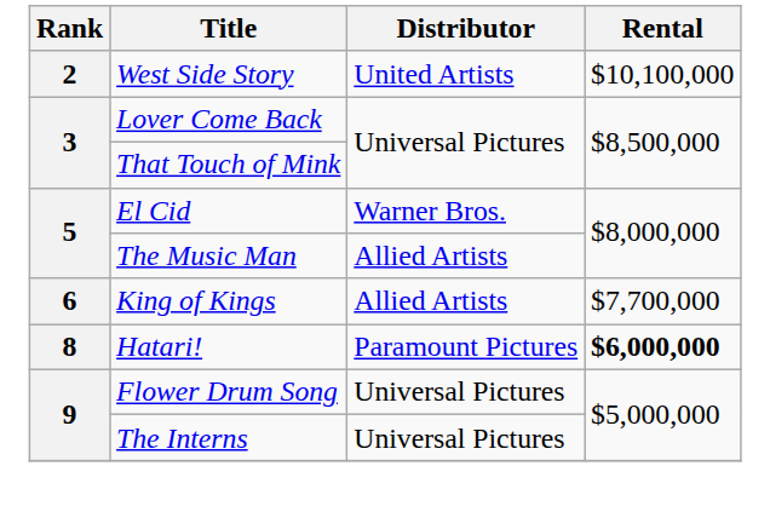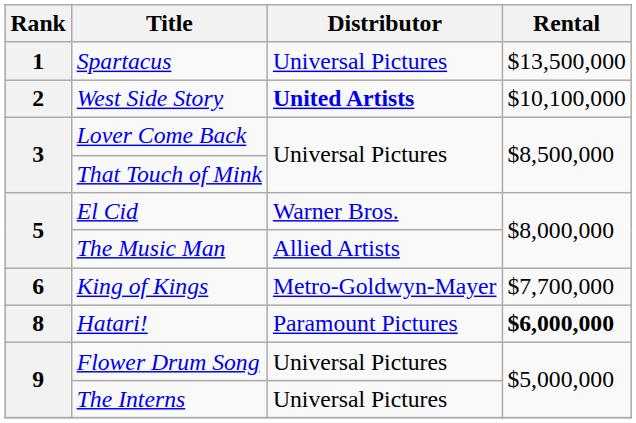+ row: 1 | Spartacus | Universal Pictures | $13,500,000
West Side Story | Distributor: normal -> bold
King of Kings | Distributor: Allied Artists -> Metro-Goldwyn-Mayer
